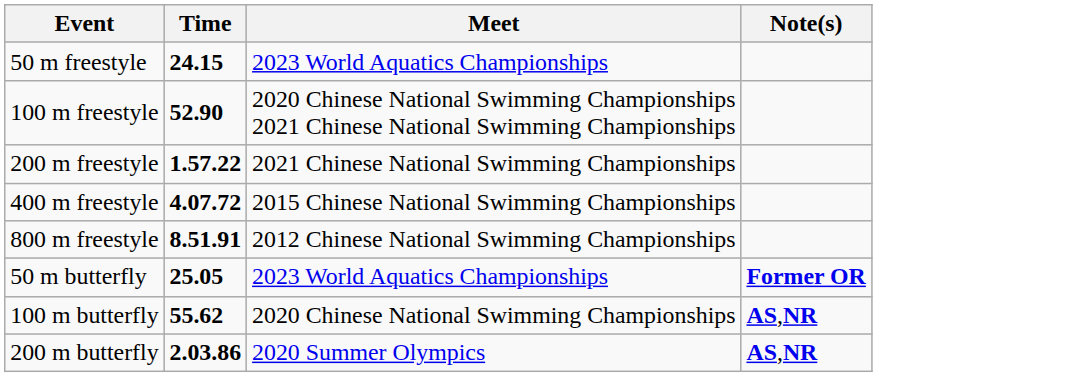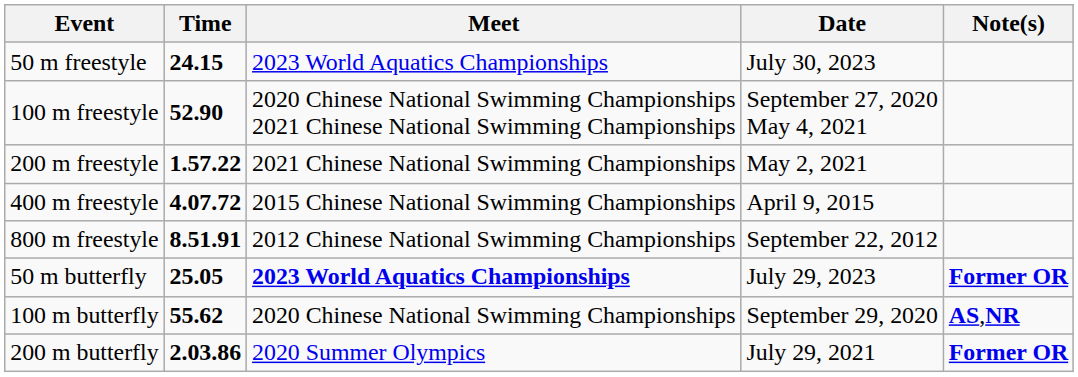+ column: Date | July 30, 2023 | September 27, 2020 May 4, 2021 | May 2, 2021 | April 9, 2015 | September 22, 2012 | July 29, 2023 | September 29, 2020 | July 29, 2021
50 m butterfly | Meet: normal -> bold
200 m butterfly | Note(s): AS,NR -> Former OR
